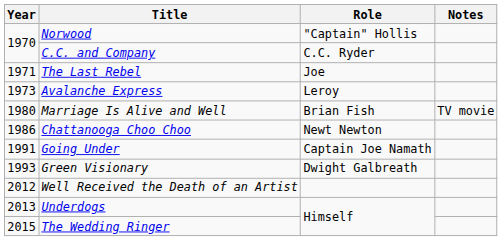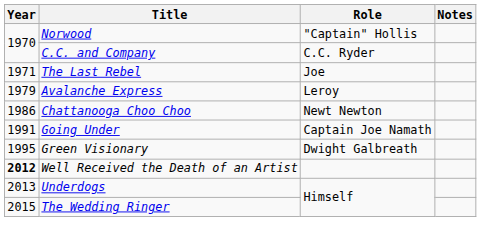Avalanche Express | Year: 1973 -> 1979
- row: 1980 | Marriage Is Alive and Well | Brian Fish | TV movie
Green Visionary | Year: 1993 -> 1995
Well Received the Death of an Artist | Year: normal -> bold
